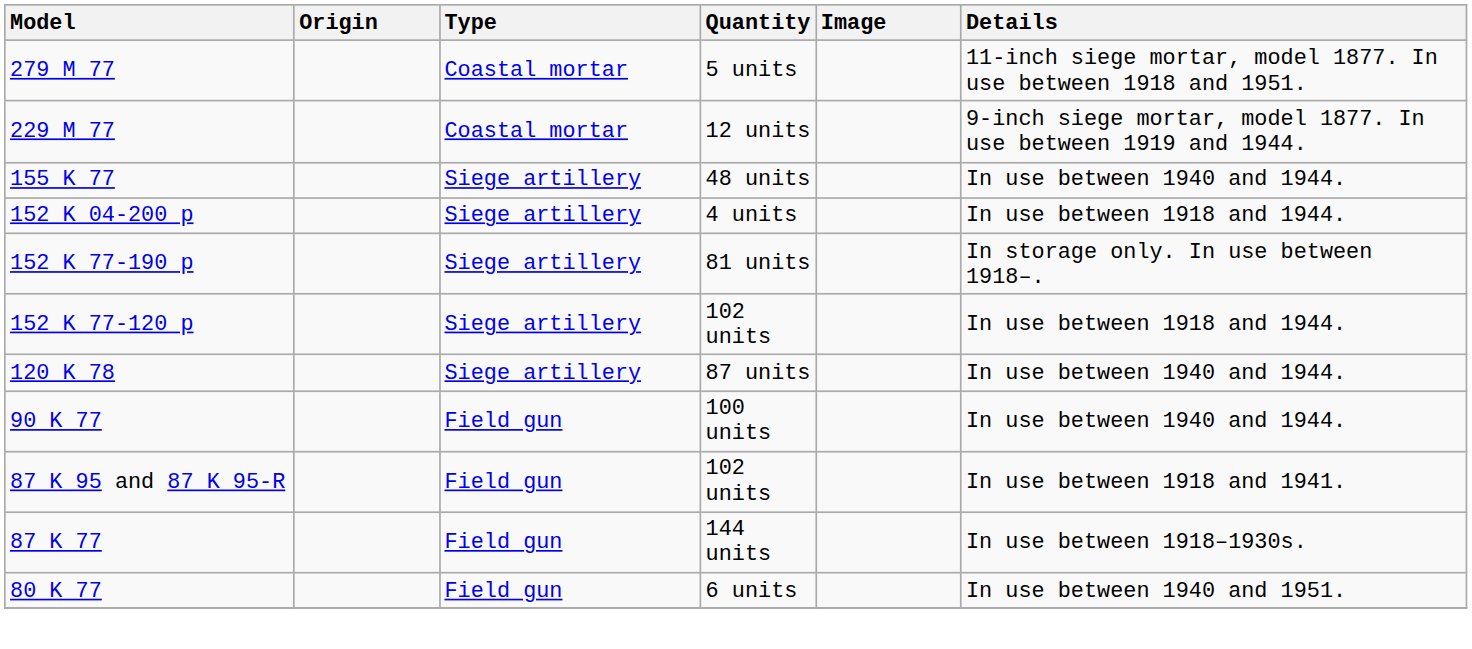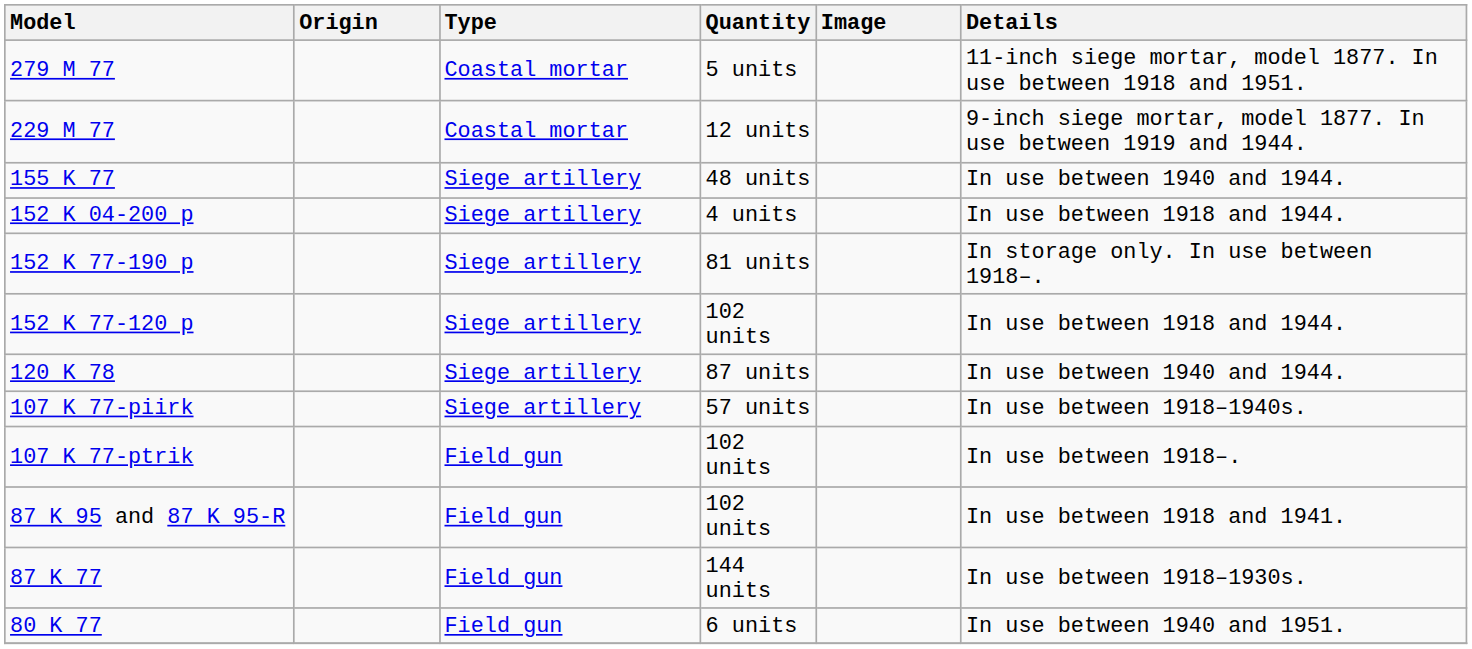+ row: 107 K 77-piirk | Siege artillery | 57 units | In use between 1918–1940s.
+ row: 107 K 77-ptrik | Field gun | 102 units | In use between 1918–.
- row: 90 K 77 | Field gun | 100 units | In use between 1940 and 1944.
